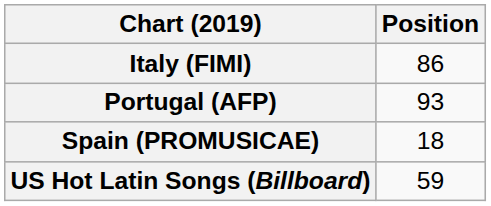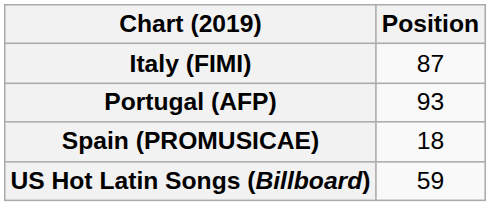Italy (FIMI) | Position: 86 -> 87
